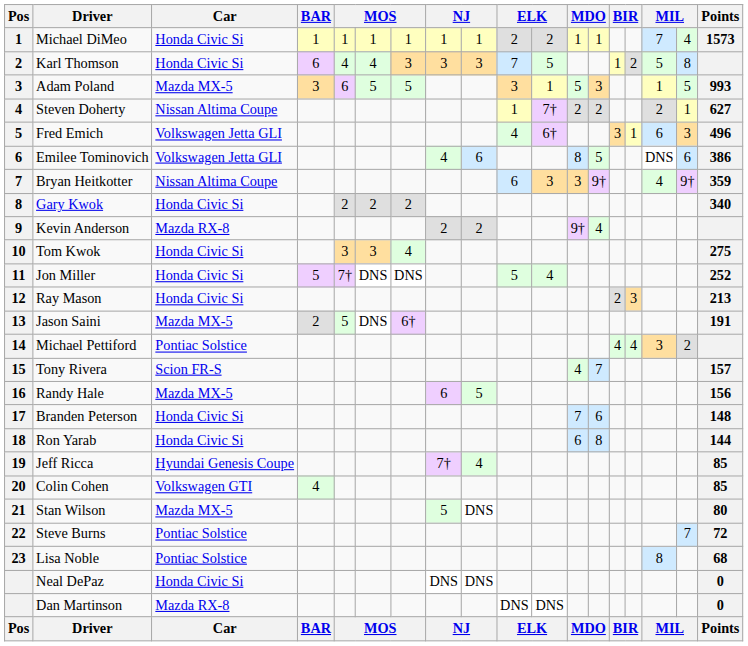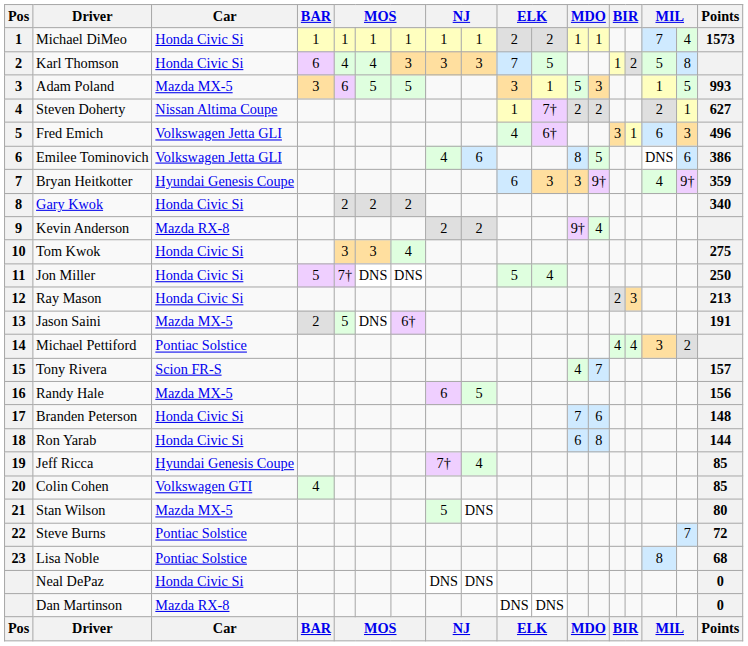Bryan Heitkotter | Car: Nissan Altima Coupe -> Hyundai Genesis Coupe
Jon Miller | Points: 252 -> 250
